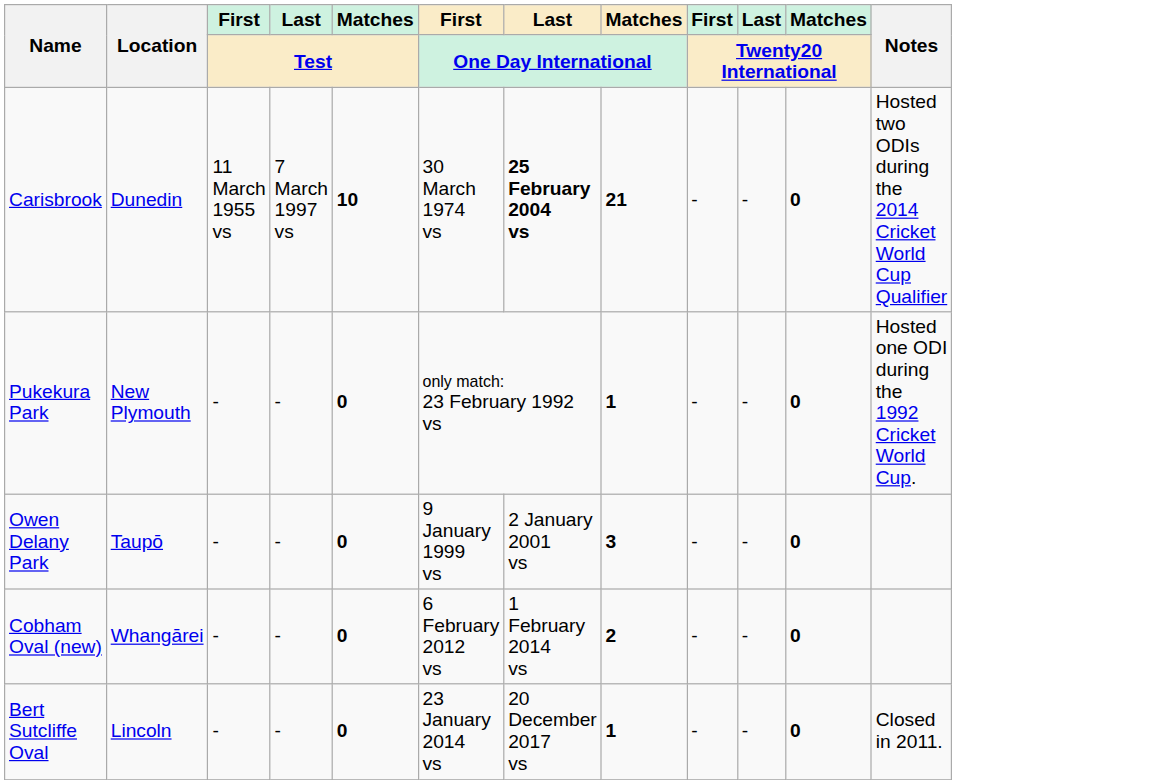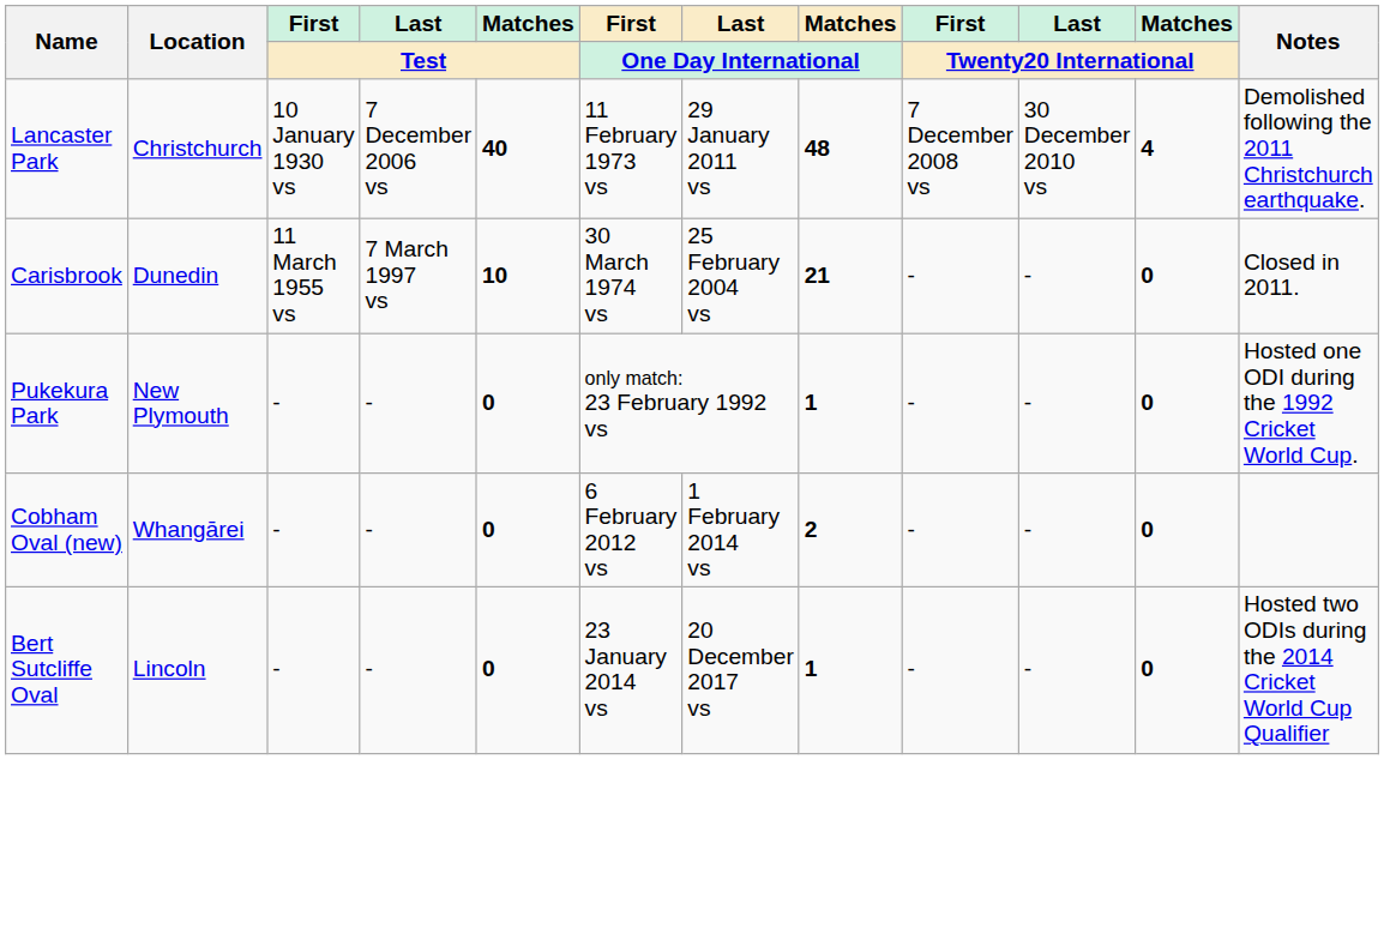+ row: Lancaster Park | Christchurch | 10 January 1930 vs | 7 December 2006 vs | 40 | 11 February 1973 vs | 29 January 2011 vs | 48 | 7 December 2008 vs | 30 December 2010 vs | 4 | Demolished following the 2011 Christchurch earthquake.
Carisbrook | Last / One Day International: bold -> normal
Carisbrook | Notes: Hosted two ODIs during the 2014 Cricket World Cup Qualifier -> Closed in 2011.
- row: Owen Delany Park | Taupō | - | - | 0 | 9 January 1999 vs | 2 January 2001 vs | 3 | - | - | 0
Bert Sutcliffe Oval | Notes: Closed in 2011. -> Hosted two ODIs during the 2014 Cricket World Cup Qualifier
